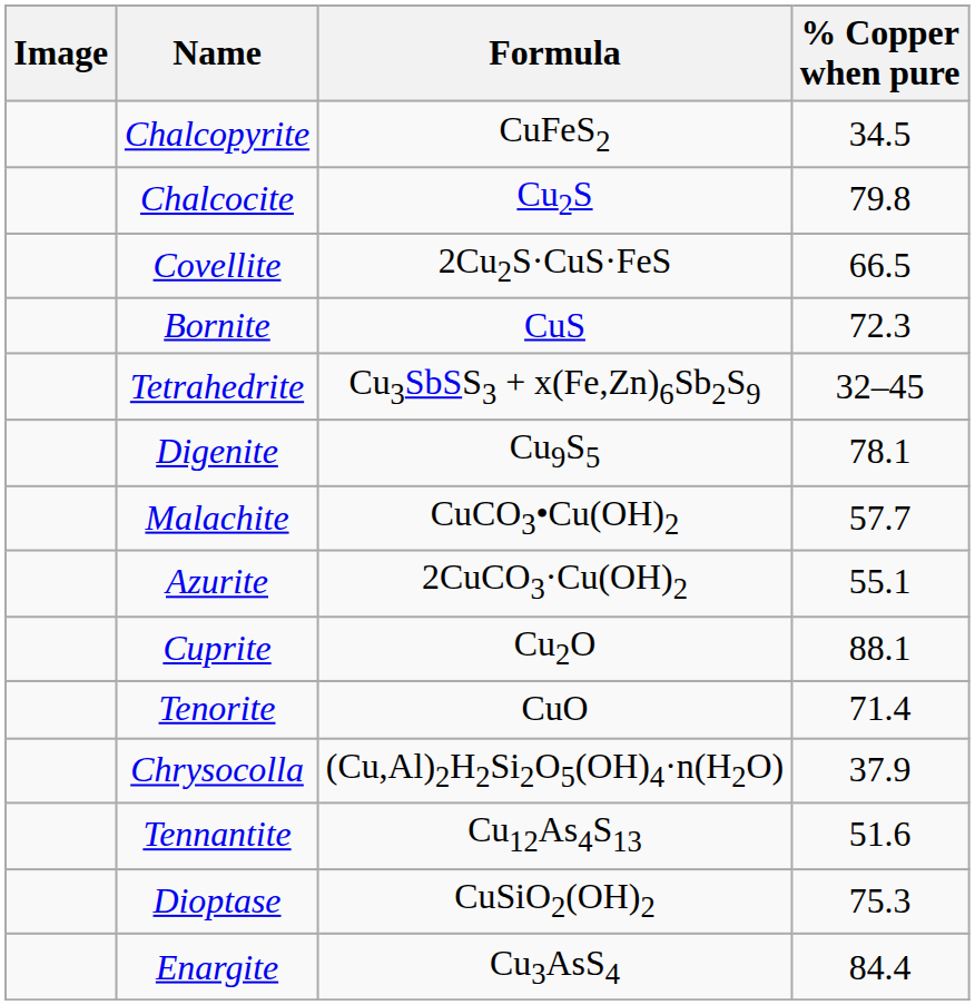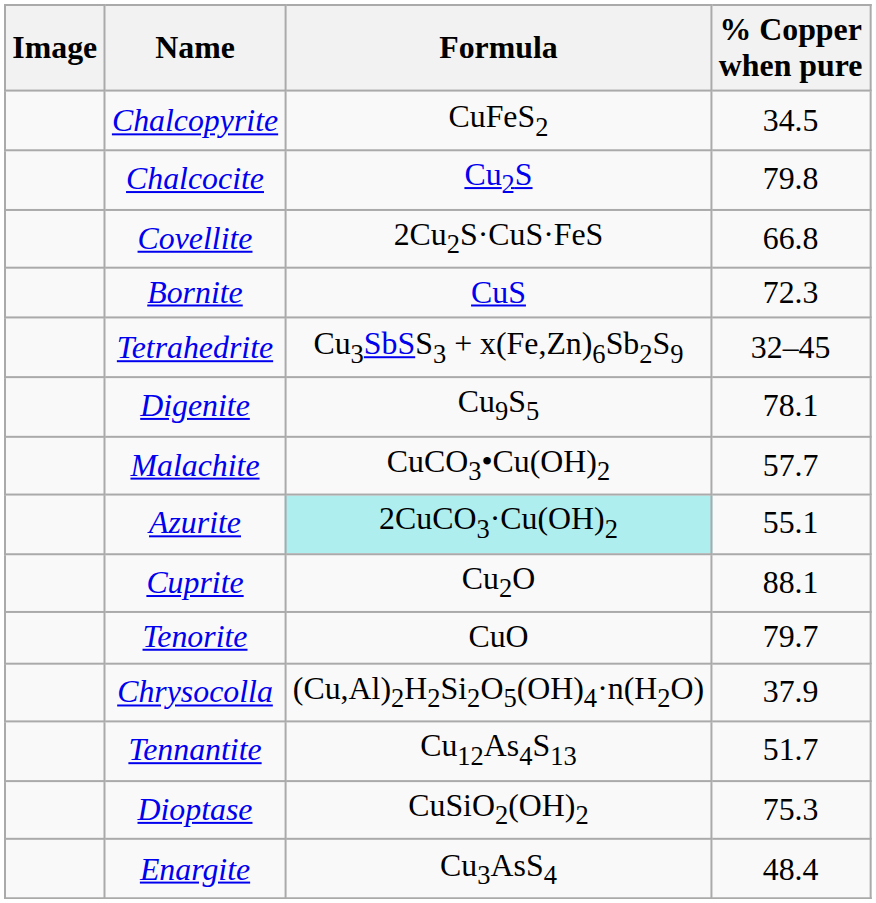Covellite | % Copper when pure: 66.5 -> 66.8
Azurite | Formula: no background -> paleturquoise background
Tenorite | % Copper when pure: 71.4 -> 79.7
Tennantite | % Copper when pure: 51.6 -> 51.7
Enargite | % Copper when pure: 84.4 -> 48.4
